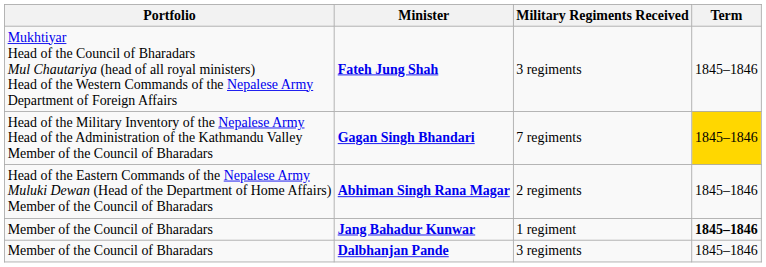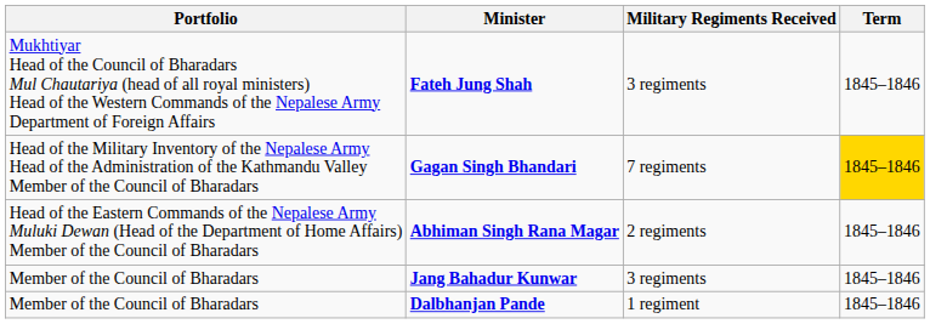Jang Bahadur Kunwar | Military Regiments Received: 1 regiment -> 3 regiments
Jang Bahadur Kunwar | Term: bold -> normal
Dalbhanjan Pande | Military Regiments Received: 3 regiments -> 1 regiment
